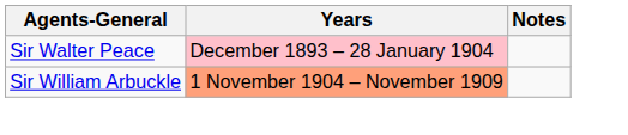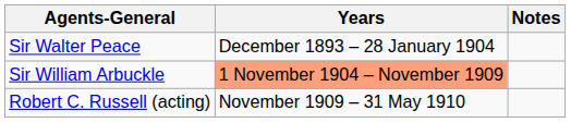Sir Walter Peace | Years: pink background -> no background
+ row: Robert C. Russell (acting) | November 1909 – 31 May 1910
